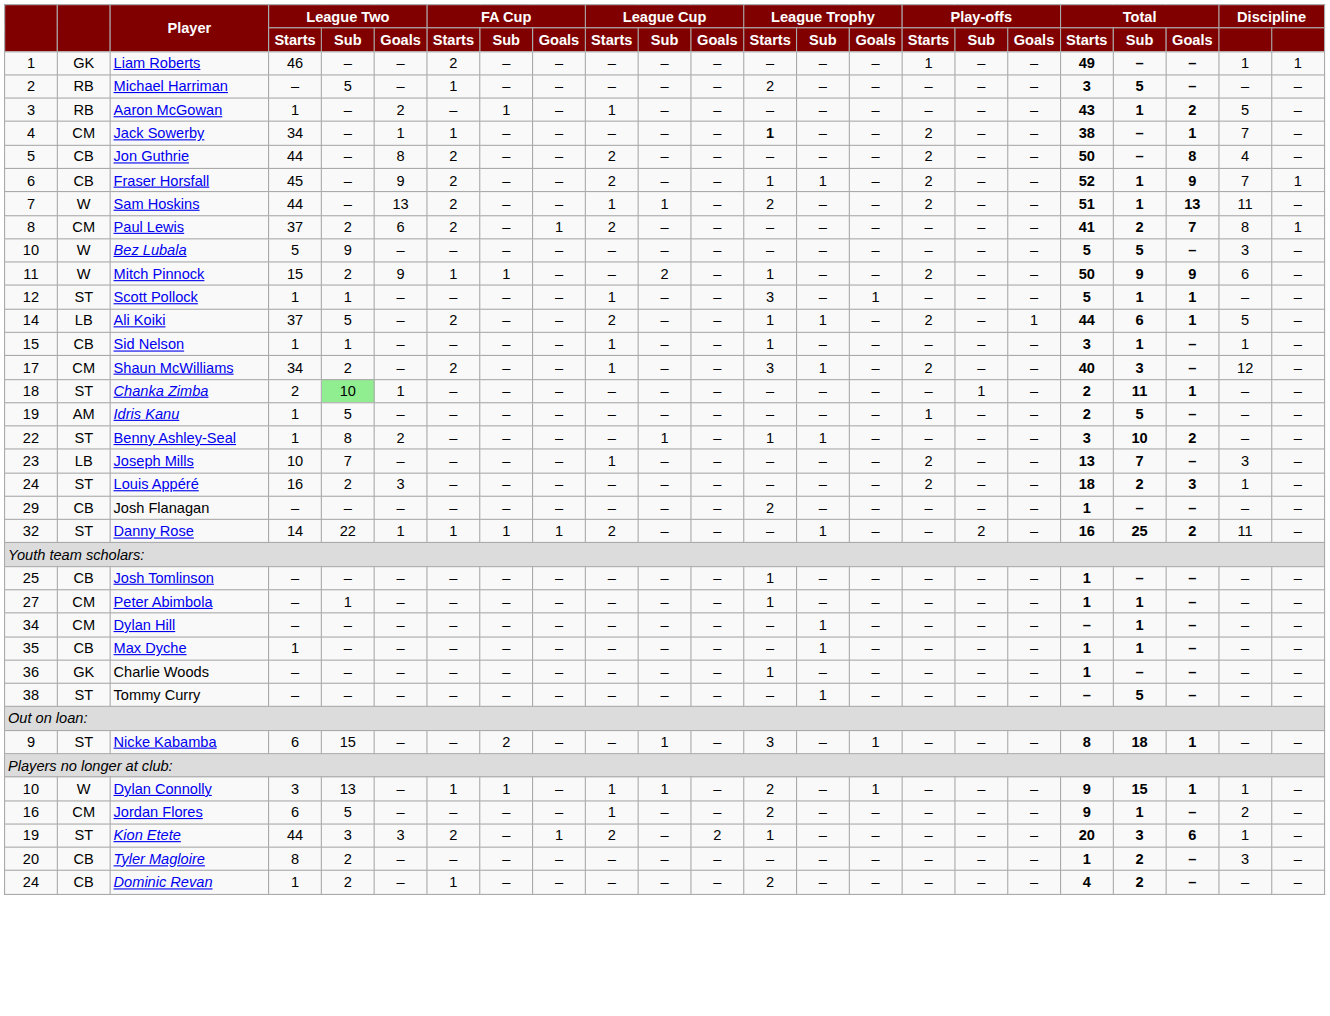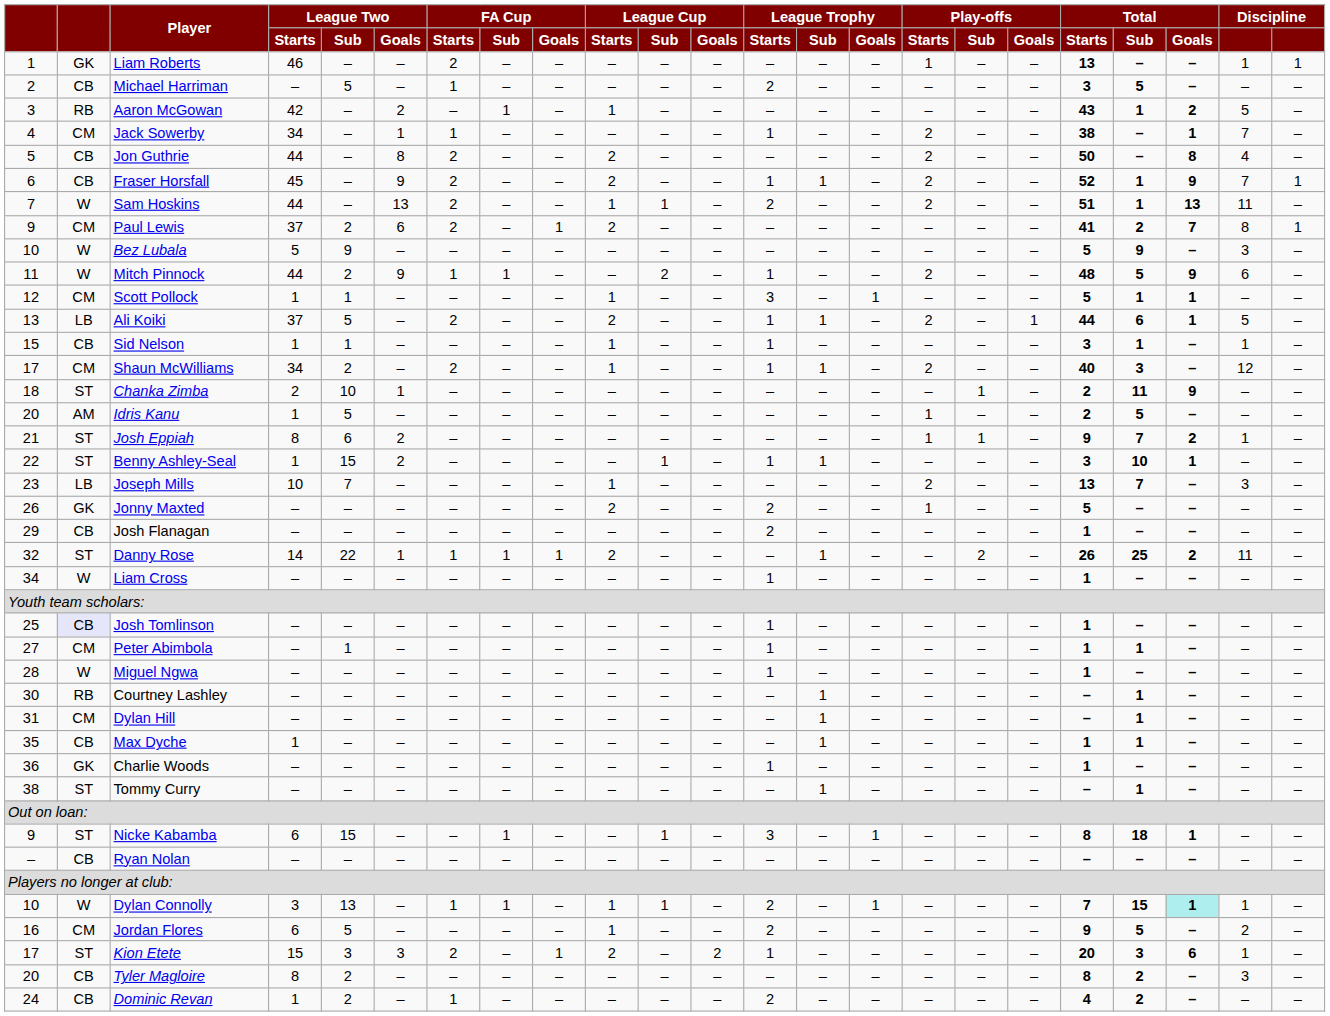Liam Roberts | Total / Starts: 49 -> 13
Michael Harriman | column 2: RB -> CB
Aaron McGowan | League Two / Starts: 1 -> 42
Jack Sowerby | League Trophy / Starts: bold -> normal
Paul Lewis | column 1: 8 -> 9
Bez Lubala | Total / Sub: 5 -> 9
Mitch Pinnock | League Two / Starts: 15 -> 44
Mitch Pinnock | Total / Starts: 50 -> 48
Mitch Pinnock | Total / Sub: 9 -> 5
Scott Pollock | column 2: ST -> CM
Ali Koiki | column 1: 14 -> 13
Shaun McWilliams | League Trophy / Starts: 3 -> 1
Chanka Zimba | League Two / Sub: lightgreen background -> no background
Chanka Zimba | Total / Goals: 1 -> 9
Idris Kanu | column 1: 19 -> 20
+ row: 21 | ST | Josh Eppiah | 8 | 6 | 2 | – | – | – | – | – | – | – | – | – | 1 | 1 | – | 9 | 7 | 2 | 1 | –
Benny Ashley-Seal | League Two / Sub: 8 -> 15
Benny Ashley-Seal | Total / Goals: 2 -> 1
- row: 24 | ST | Louis Appéré | 16 | 2 | 3 | – | – | – | – | – | – | – | – | – | 2 | – | – | 18 | 2 | 3 | 1 | –
+ row: 26 | GK | Jonny Maxted | – | – | – | – | – | – | 2 | – | – | 2 | – | – | 1 | – | – | 5 | – | – | – | –
Danny Rose | Total / Starts: 16 -> 26
+ row: 34 | W | Liam Cross | – | – | – | – | – | – | – | – | – | 1 | – | – | – | – | – | 1 | – | – | – | –
Josh Tomlinson | column 2: no background -> lavender background
+ row: 28 | W | Miguel Ngwa | – | – | – | – | – | – | – | – | – | 1 | – | – | – | – | – | 1 | – | – | – | –
+ row: 30 | RB | Courtney Lashley | – | – | – | – | – | – | – | – | – | – | 1 | – | – | – | – | – | 1 | – | – | –
Dylan Hill | column 1: 34 -> 31
Tommy Curry | Total / Sub: 5 -> 1
Nicke Kabamba | FA Cup / Sub: 2 -> 1
+ row: – | CB | Ryan Nolan | – | – | – | – | – | – | – | – | – | – | – | – | – | – | – | – | – | – | – | –
Dylan Connolly | Total / Starts: 9 -> 7
Dylan Connolly | Total / Goals: no background -> paleturquoise background
Jordan Flores | Total / Sub: 1 -> 5
Kion Etete | column 1: 19 -> 17
Kion Etete | League Two / Starts: 44 -> 15
Tyler Magloire | Total / Starts: 1 -> 8
